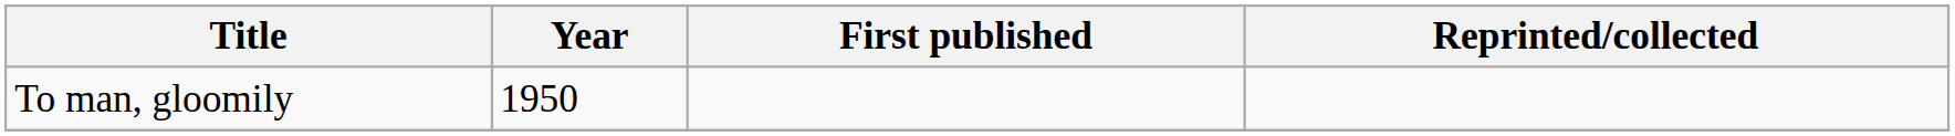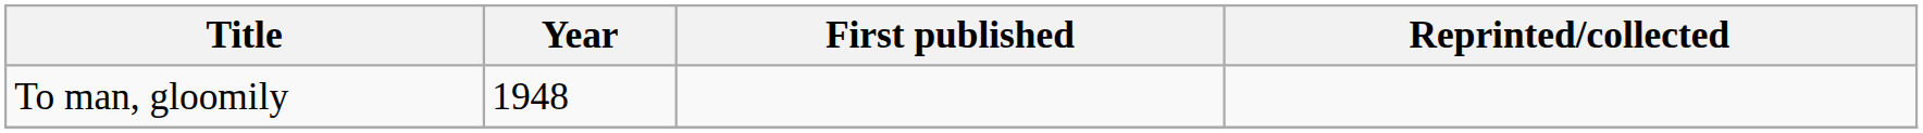To man, gloomily | Year: 1950 -> 1948
